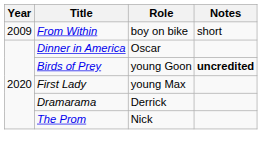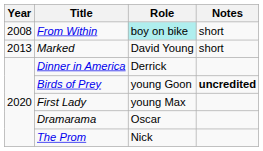From Within | Year: 2009 -> 2008
From Within | Role: no background -> paleturquoise background
+ row: 2013 | Marked | David Young | short
Dinner in America | Role: Oscar -> Derrick
Dramarama | Role: Derrick -> Oscar
